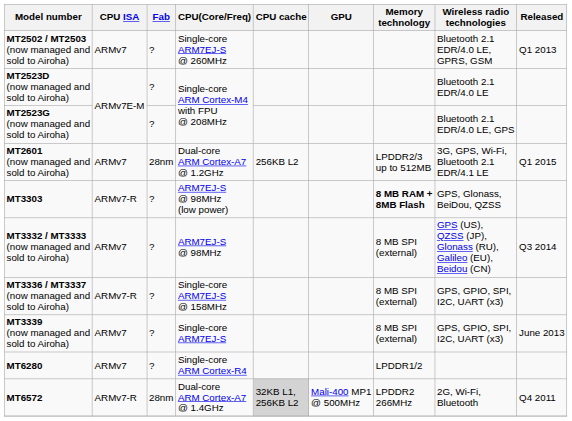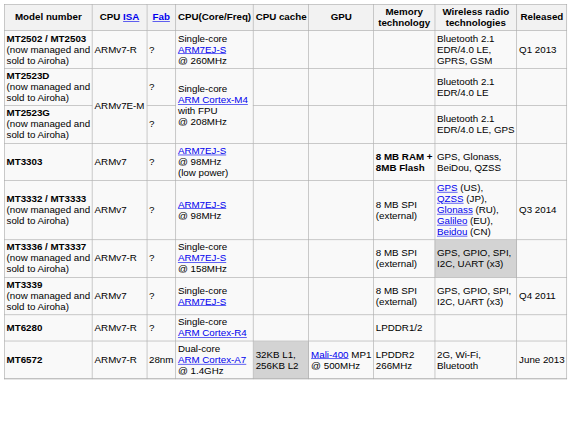MT2502 / MT2503 (now managed and sold to Airoha) | CPU ISA: ARMv7 -> ARMv7-R
- row: MT2601 (now managed and sold to Airoha) | ARMv7 | 28nm | Dual-core ARM Cortex-A7 @ 1.2GHz | 256KB L2 | LPDDR2/3 up to 512MB | 3G, GPS, Wi-Fi, Bluetooth 2.1 EDR/4.1 LE | Q1 2015
MT3303 | CPU ISA: ARMv7-R -> ARMv7
MT3336 / MT3337 (now managed and sold to Airoha) | Wireless radio technologies: no background -> lightgrey background
MT3339 (now managed and sold to Airoha) | Released: June 2013 -> Q4 2011
MT6280 | CPU ISA: ARMv7 -> ARMv7-R
MT6572 | Released: Q4 2011 -> June 2013
